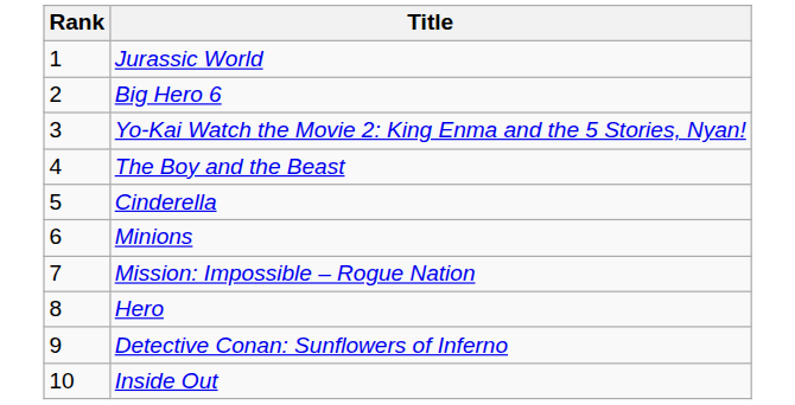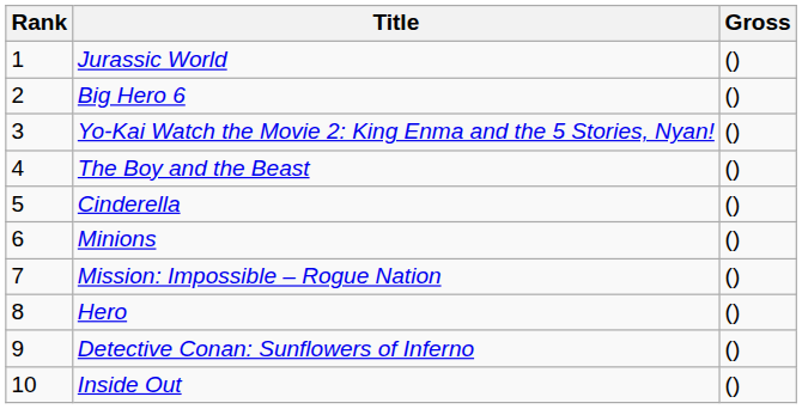+ column: Gross | () | () | () | () | () | () | () | () | () | ()
